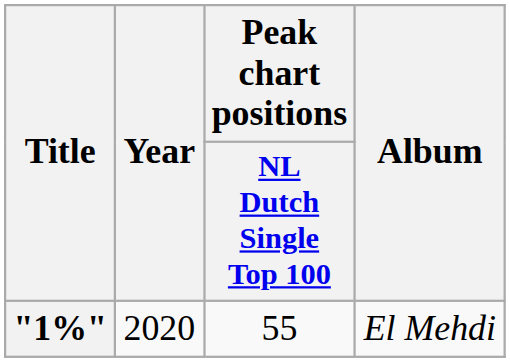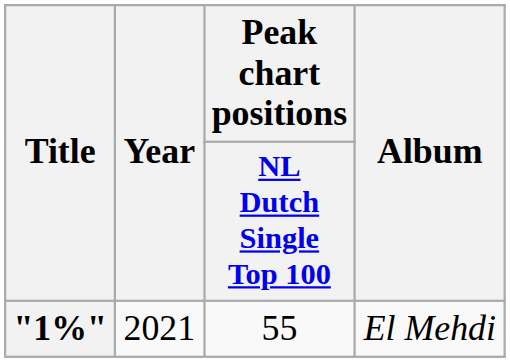"1%" | Year: 2020 -> 2021
